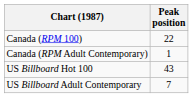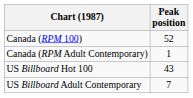Canada (RPM 100) | Peak position: 22 -> 52
